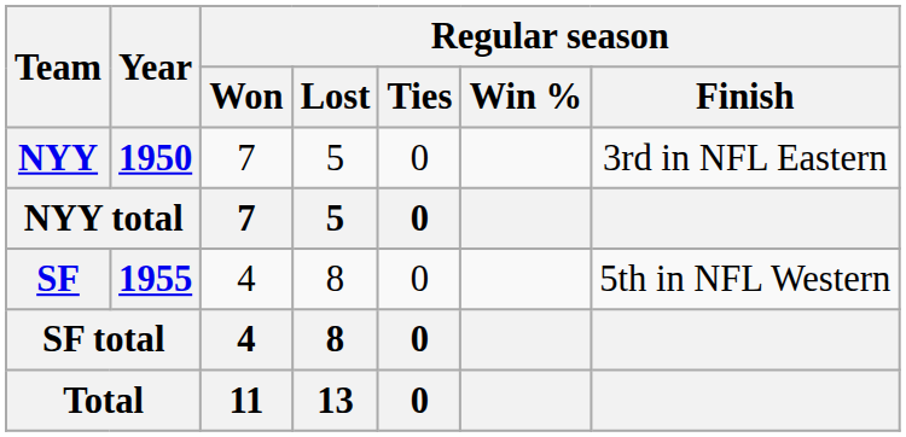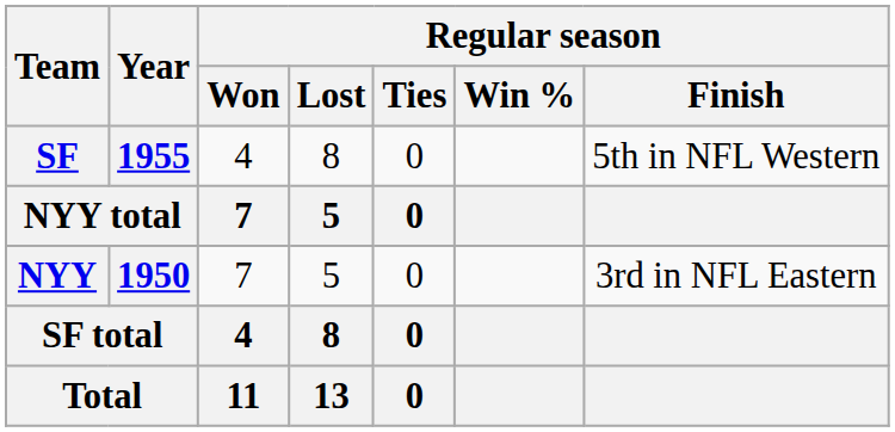rows swapped: NYY <-> SF
